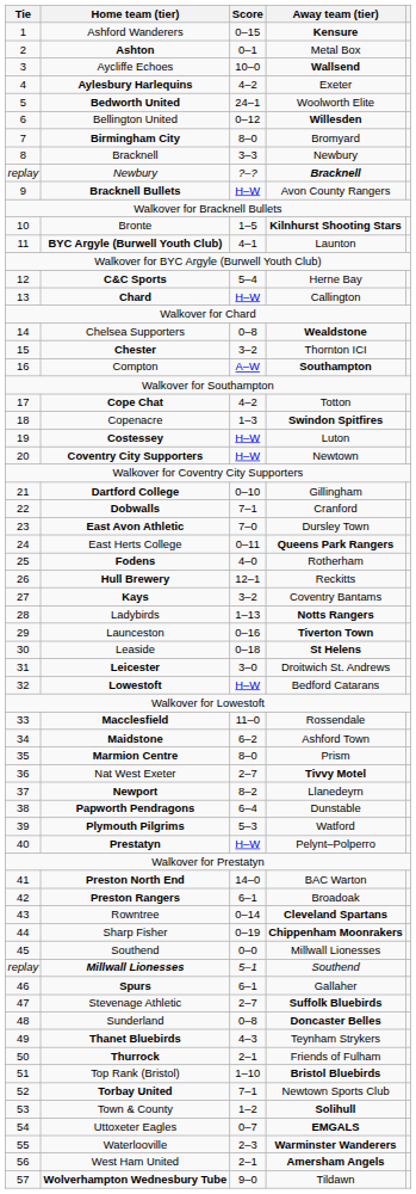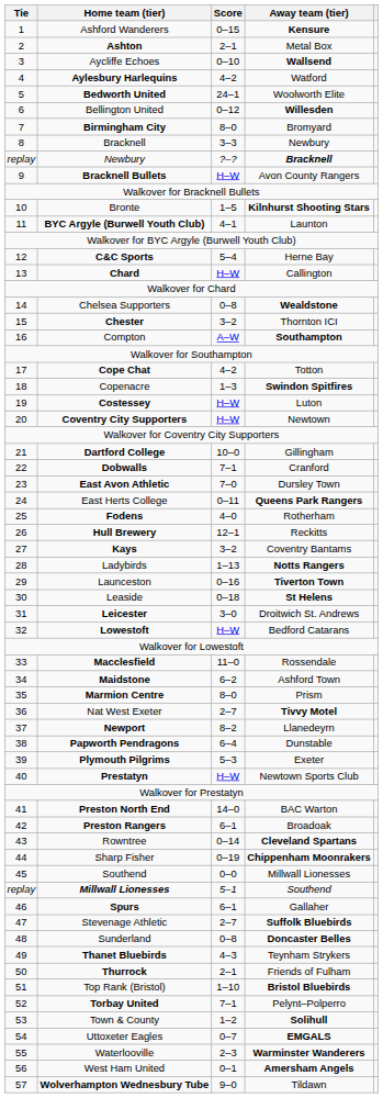Ashton | Score: 0–1 -> 2–1
Aycliffe Echoes | Score: 10–0 -> 0–10
Aylesbury Harlequins | Away team (tier): Exeter -> Watford
Dartford College | Score: 0–10 -> 10–0
Plymouth Pilgrims | Away team (tier): Watford -> Exeter
Prestatyn | Away team (tier): Pelynt–Polperro -> Newtown Sports Club
Torbay United | Away team (tier): Newtown Sports Club -> Pelynt–Polperro
West Ham United | Score: 2–1 -> 0–1
